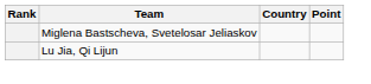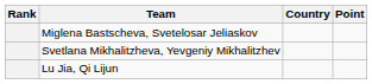+ row: Svetlana Mikhalitzheva, Yevgeniy Mikhalitzhev
